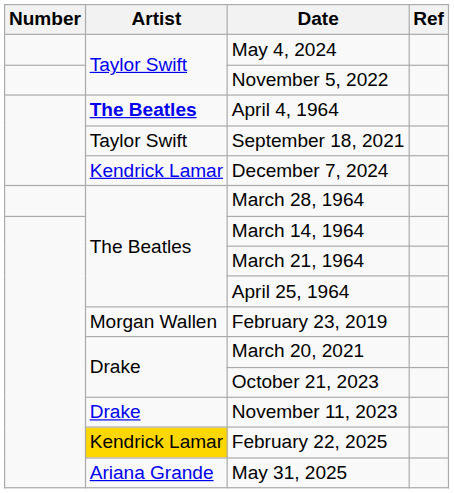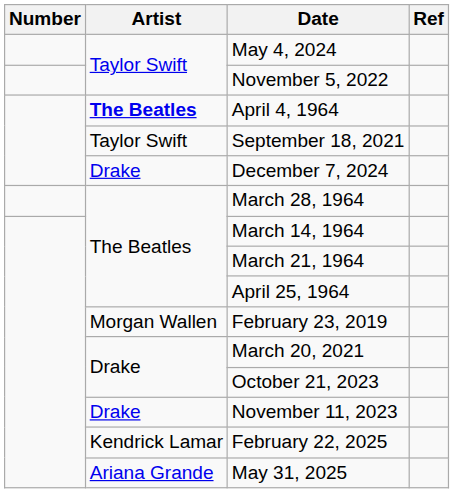December 7, 2024 | Artist: Kendrick Lamar -> Drake
February 22, 2025 | Artist: gold background -> no background
